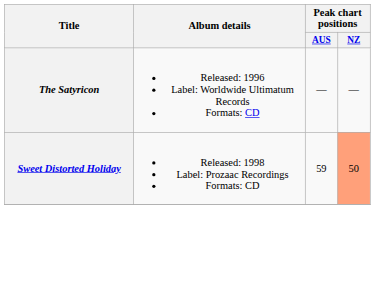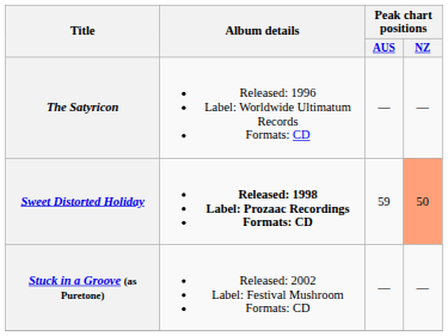Sweet Distorted Holiday | Album details: normal -> bold
+ row: Stuck in a Groove (as Puretone) | Released: 2002 Label: Festival Mushroom Formats: CD | — | —
